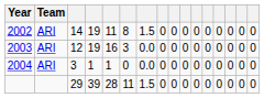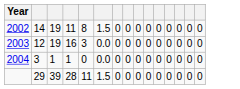- column: Team | ARI | ARI | ARI
